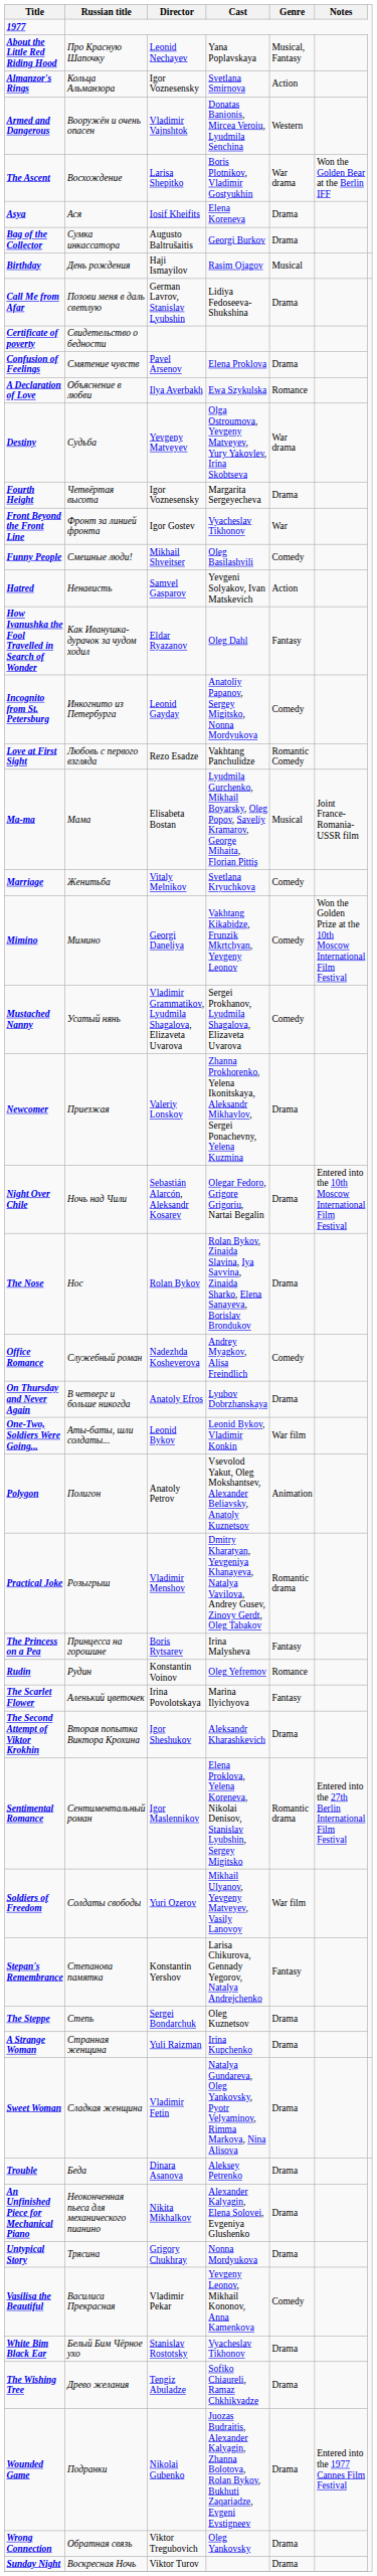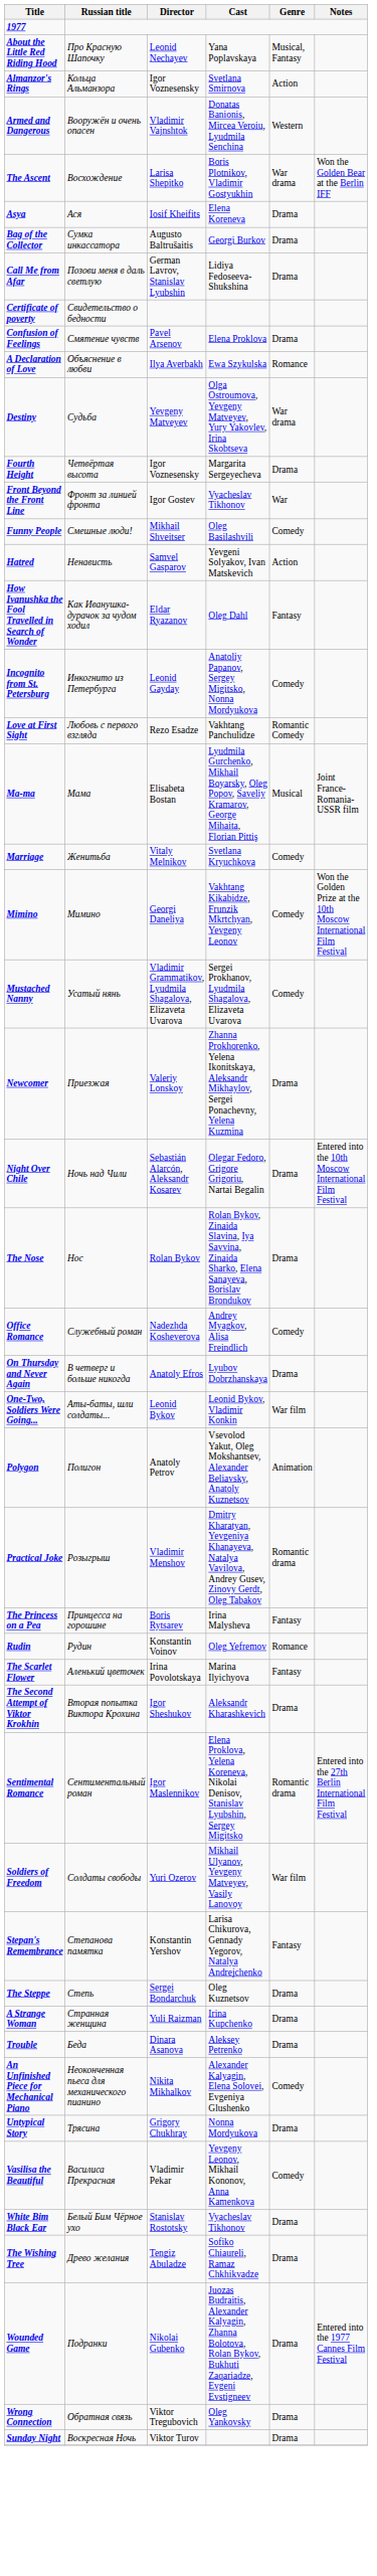- row: Birthday | День рождения | Haji Ismayilov | Rasim Ojagov | Musical
- row: Sweet Woman | Сладкая женщина | Vladimir Fetin | Natalya Gundareva, Oleg Yankovsky, Pyotr Velyaminov, Rimma Markova, Nina Alisova | Drama
An Unfinished Piece for Mechanical Piano | Genre: Drama -> Comedy
